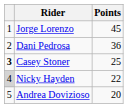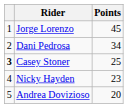Dani Pedrosa | Points: 36 -> 34
Nicky Hayden | column 1: lightgrey background -> no background
Nicky Hayden | Points: 22 -> 23
